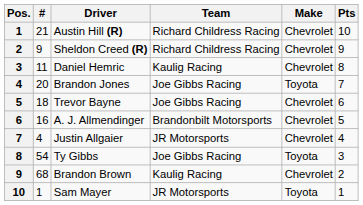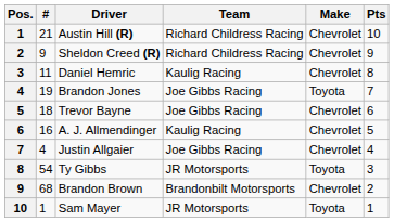Brandon Jones | #: 20 -> 19
A. J. Allmendinger | Team: Brandonbilt Motorsports -> Kaulig Racing
Justin Allgaier | Team: JR Motorsports -> Joe Gibbs Racing
Ty Gibbs | Team: Joe Gibbs Racing -> JR Motorsports
Brandon Brown | Team: Kaulig Racing -> Brandonbilt Motorsports
